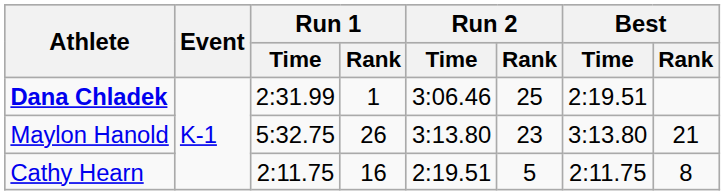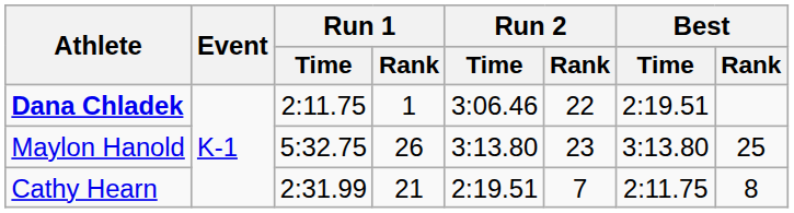Dana Chladek | Run 1 / Time: 2:31.99 -> 2:11.75
Dana Chladek | Run 2 / Rank: 25 -> 22
Maylon Hanold | Best / Rank: 21 -> 25
Cathy Hearn | Run 1 / Time: 2:11.75 -> 2:31.99
Cathy Hearn | Run 1 / Rank: 16 -> 21
Cathy Hearn | Run 2 / Rank: 5 -> 7
